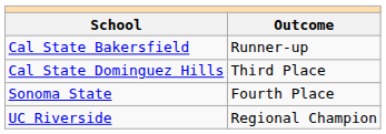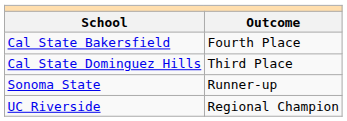Cal State Bakersfield | Outcome: Runner-up -> Fourth Place
Sonoma State | Outcome: Fourth Place -> Runner-up
